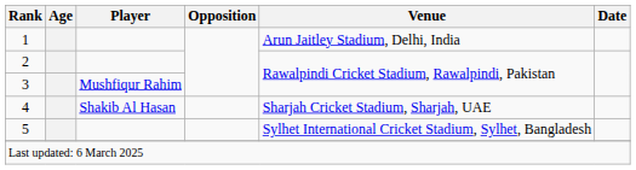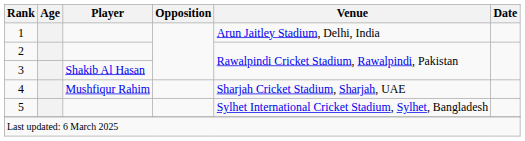3 | Player: Mushfiqur Rahim -> Shakib Al Hasan
4 | Player: Shakib Al Hasan -> Mushfiqur Rahim
